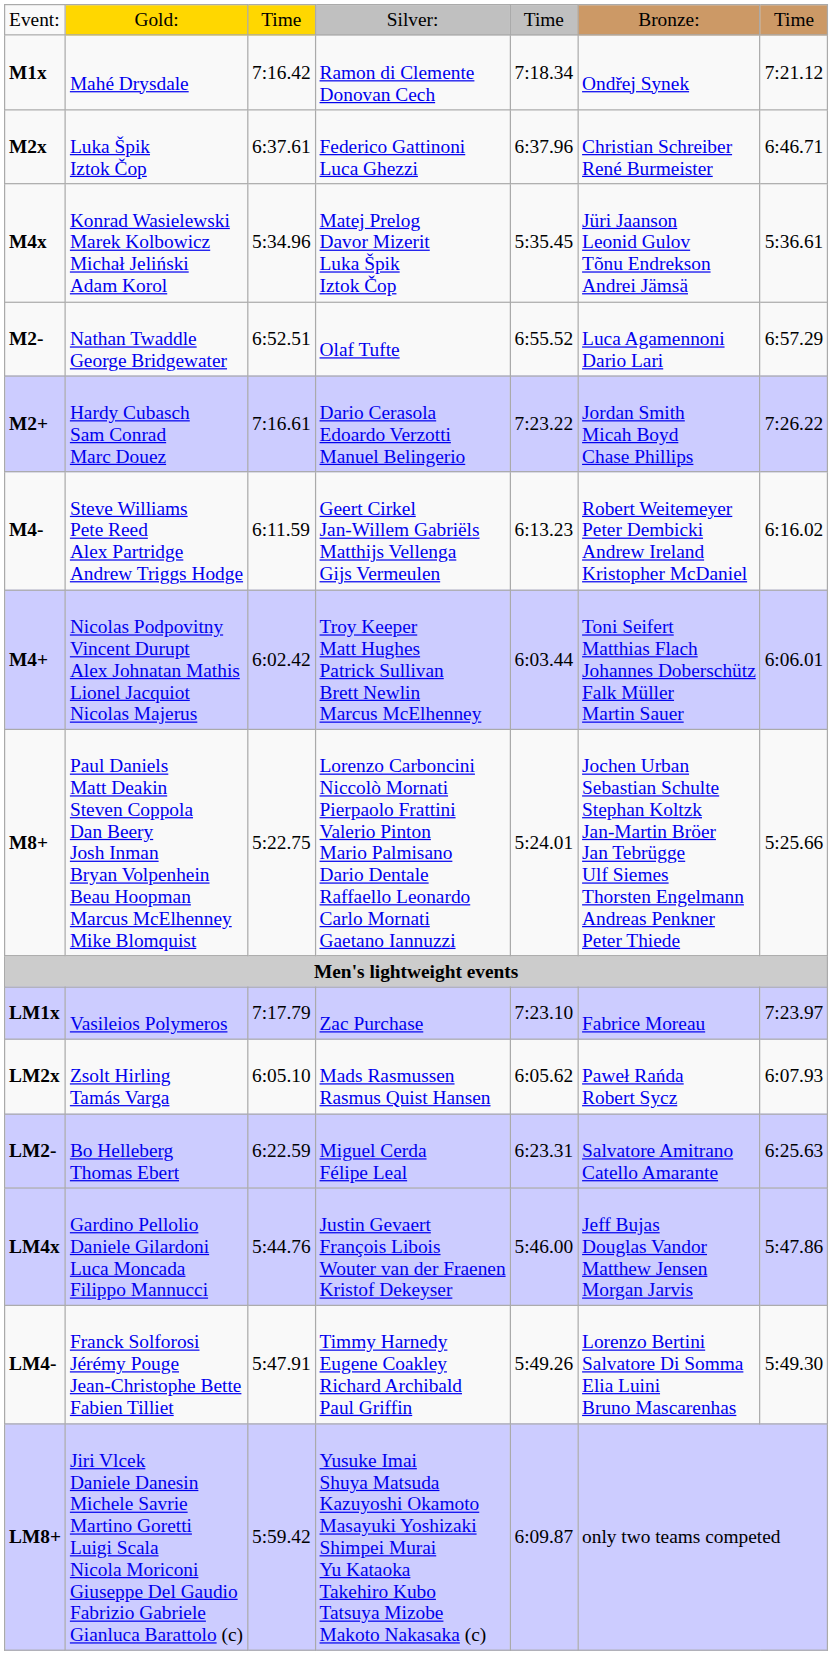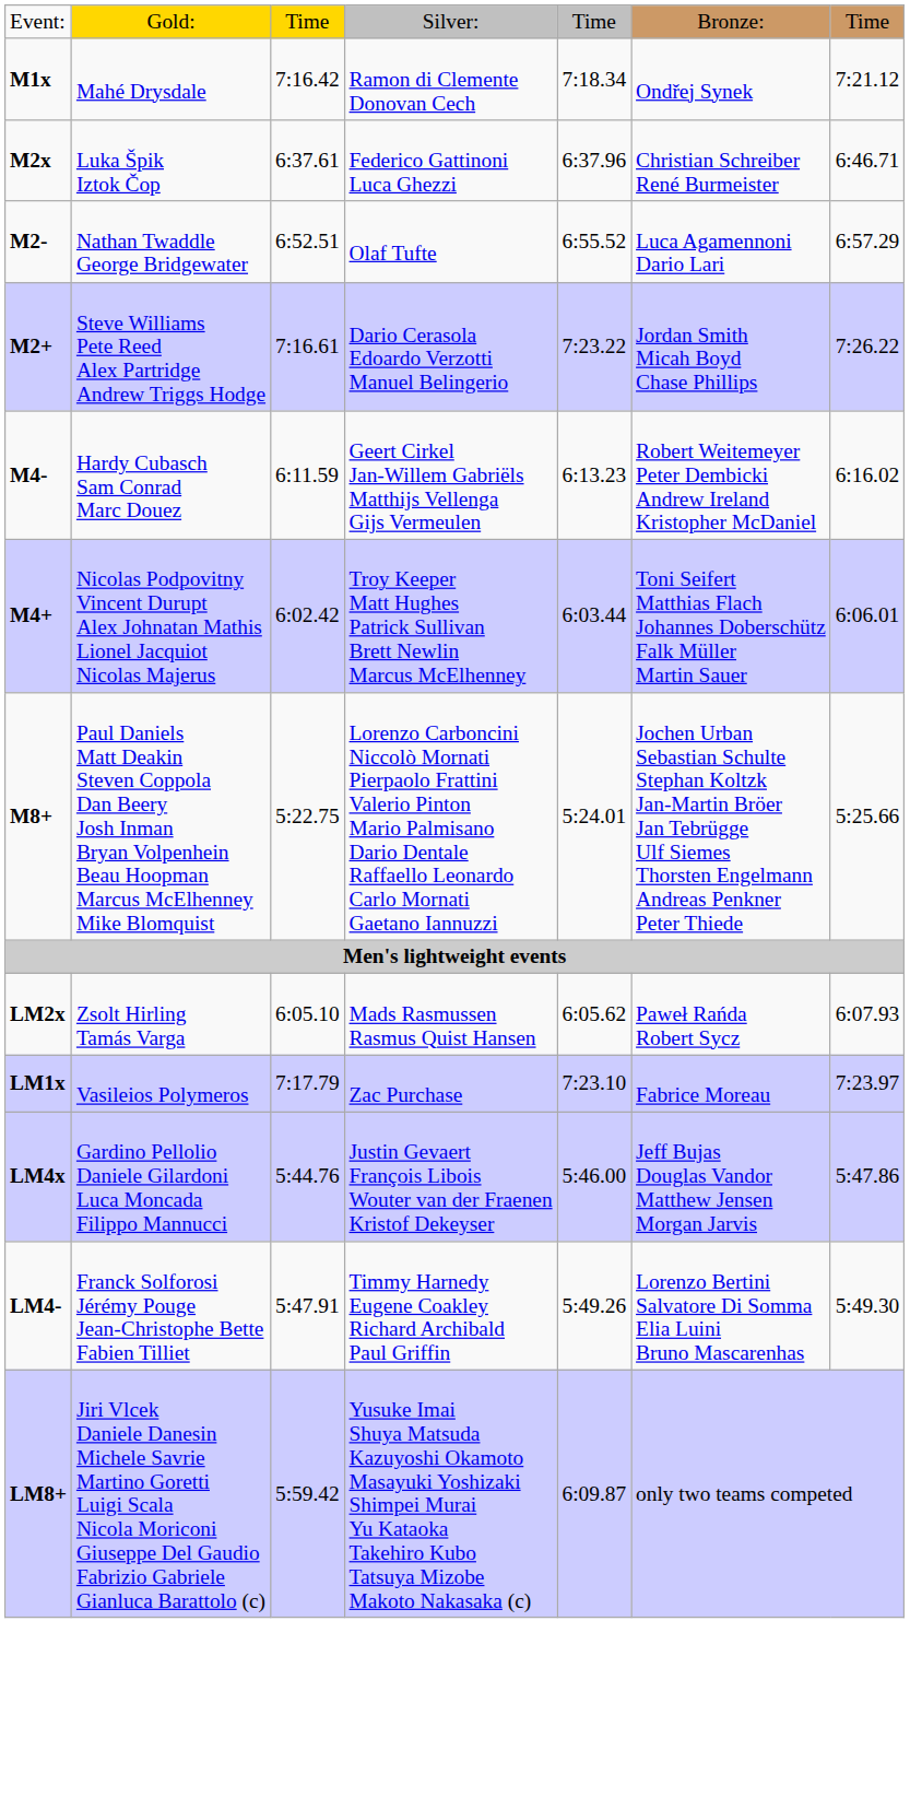- row: M4x | Konrad Wasielewski Marek Kolbowicz Michał Jeliński Adam Korol | 5:34.96 | Matej Prelog Davor Mizerit Luka Špik Iztok Čop | 5:35.45 | Jüri Jaanson Leonid Gulov Tõnu Endrekson Andrei Jämsä | 5:36.61
M2+ | column 2: Hardy Cubasch Sam Conrad Marc Douez -> Steve Williams Pete Reed Alex Partridge Andrew Triggs Hodge
M4- | column 2: Steve Williams Pete Reed Alex Partridge Andrew Triggs Hodge -> Hardy Cubasch Sam Conrad Marc Douez
rows swapped: LM1x <-> LM2x
- row: LM2- | Bo Helleberg Thomas Ebert | 6:22.59 | Miguel Cerda Félipe Leal | 6:23.31 | Salvatore Amitrano Catello Amarante | 6:25.63
